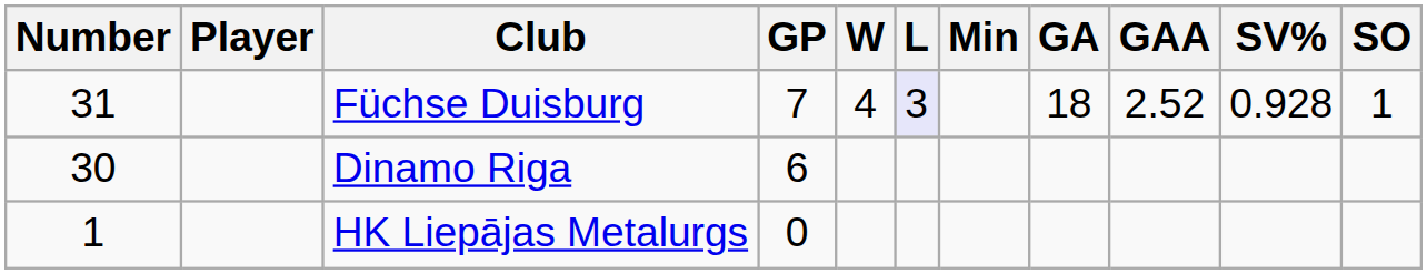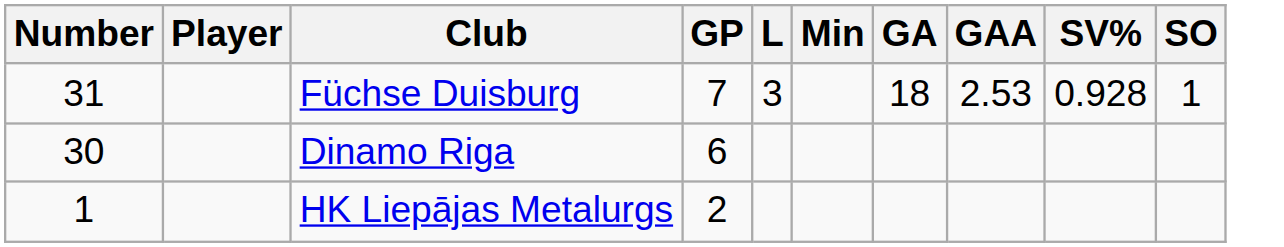- column: W | 4
Füchse Duisburg | L: lavender background -> no background
Füchse Duisburg | GAA: 2.52 -> 2.53
HK Liepājas Metalurgs | GP: 0 -> 2
